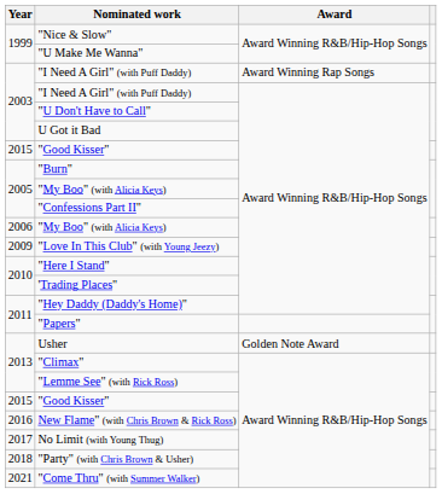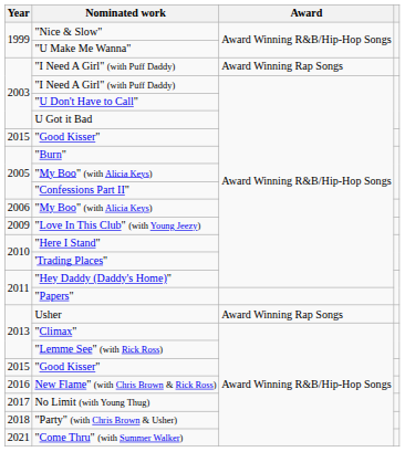Usher | Award: Golden Note Award -> Award Winning Rap Songs
